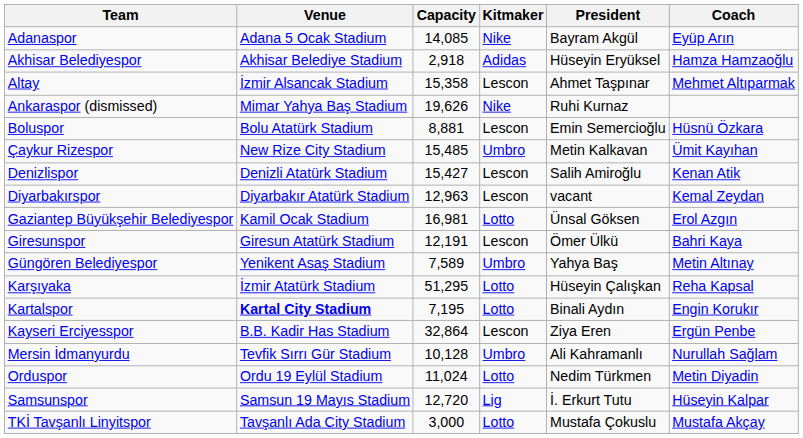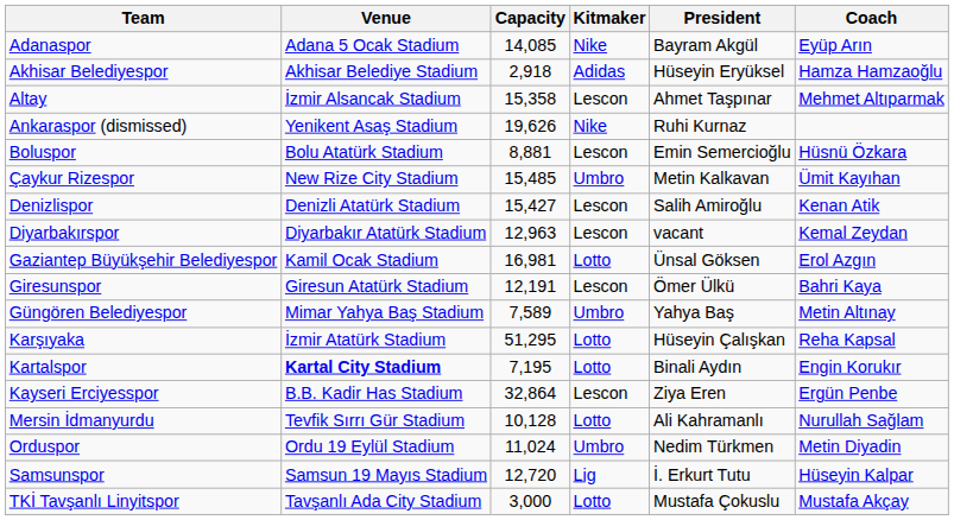Ankaraspor (dismissed) | Venue: Mimar Yahya Baş Stadium -> Yenikent Asaş Stadium
Güngören Belediyespor | Venue: Yenikent Asaş Stadium -> Mimar Yahya Baş Stadium
Mersin İdmanyurdu | Kitmaker: Umbro -> Lotto
Orduspor | Kitmaker: Lotto -> Umbro
